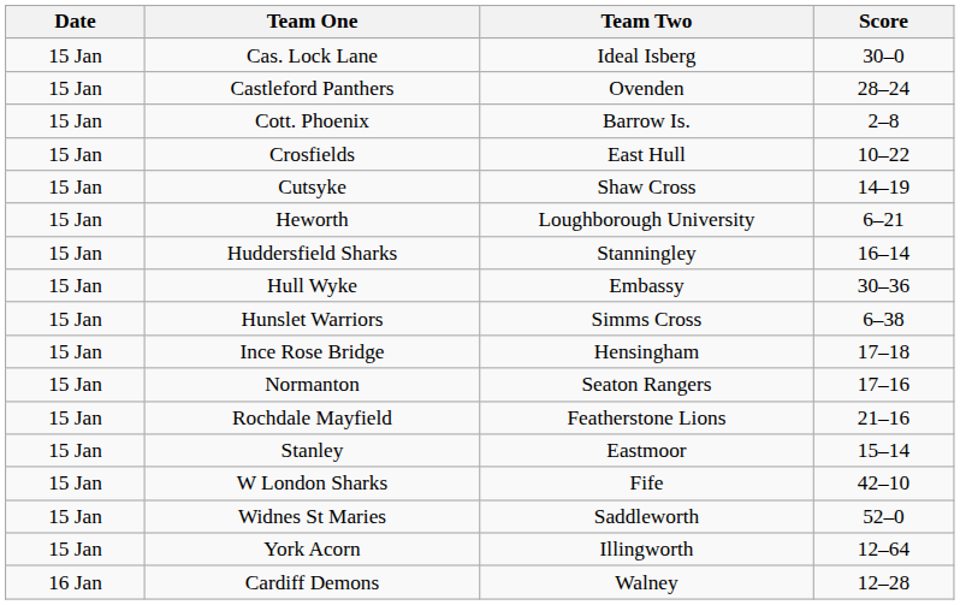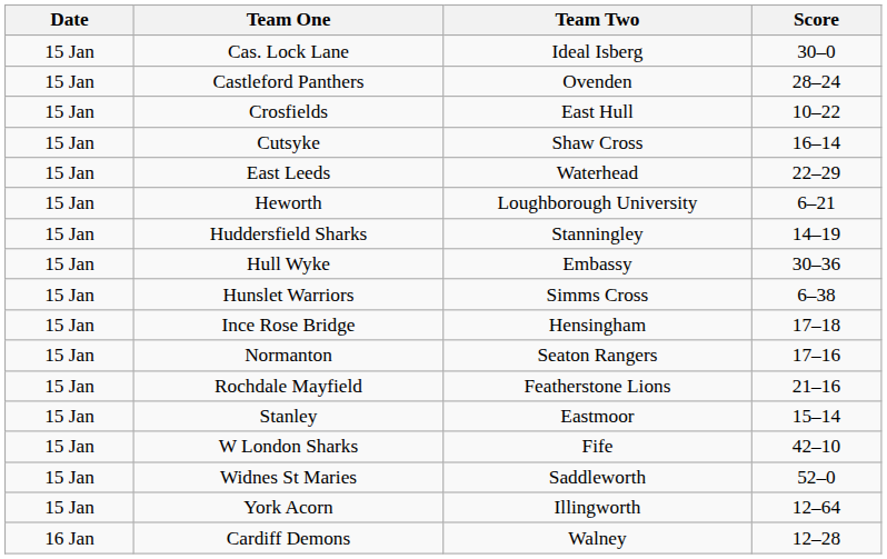- row: 15 Jan | Cott. Phoenix | Barrow Is. | 2–8
Cutsyke | Score: 14–19 -> 16–14
+ row: 15 Jan | East Leeds | Waterhead | 22–29
Huddersfield Sharks | Score: 16–14 -> 14–19
